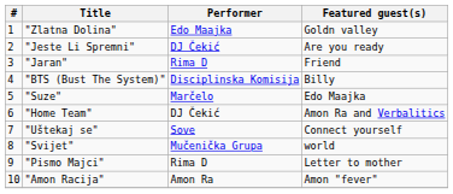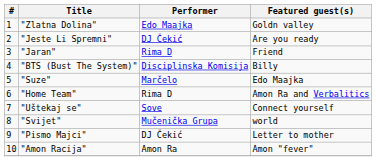"Home Team" | Performer: DJ Čekić -> Rima D
"Pismo Majci" | Performer: Rima D -> DJ Čekić
